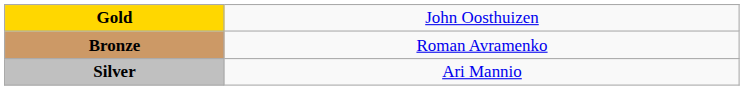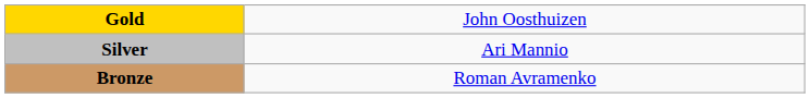rows swapped: Silver <-> Bronze
